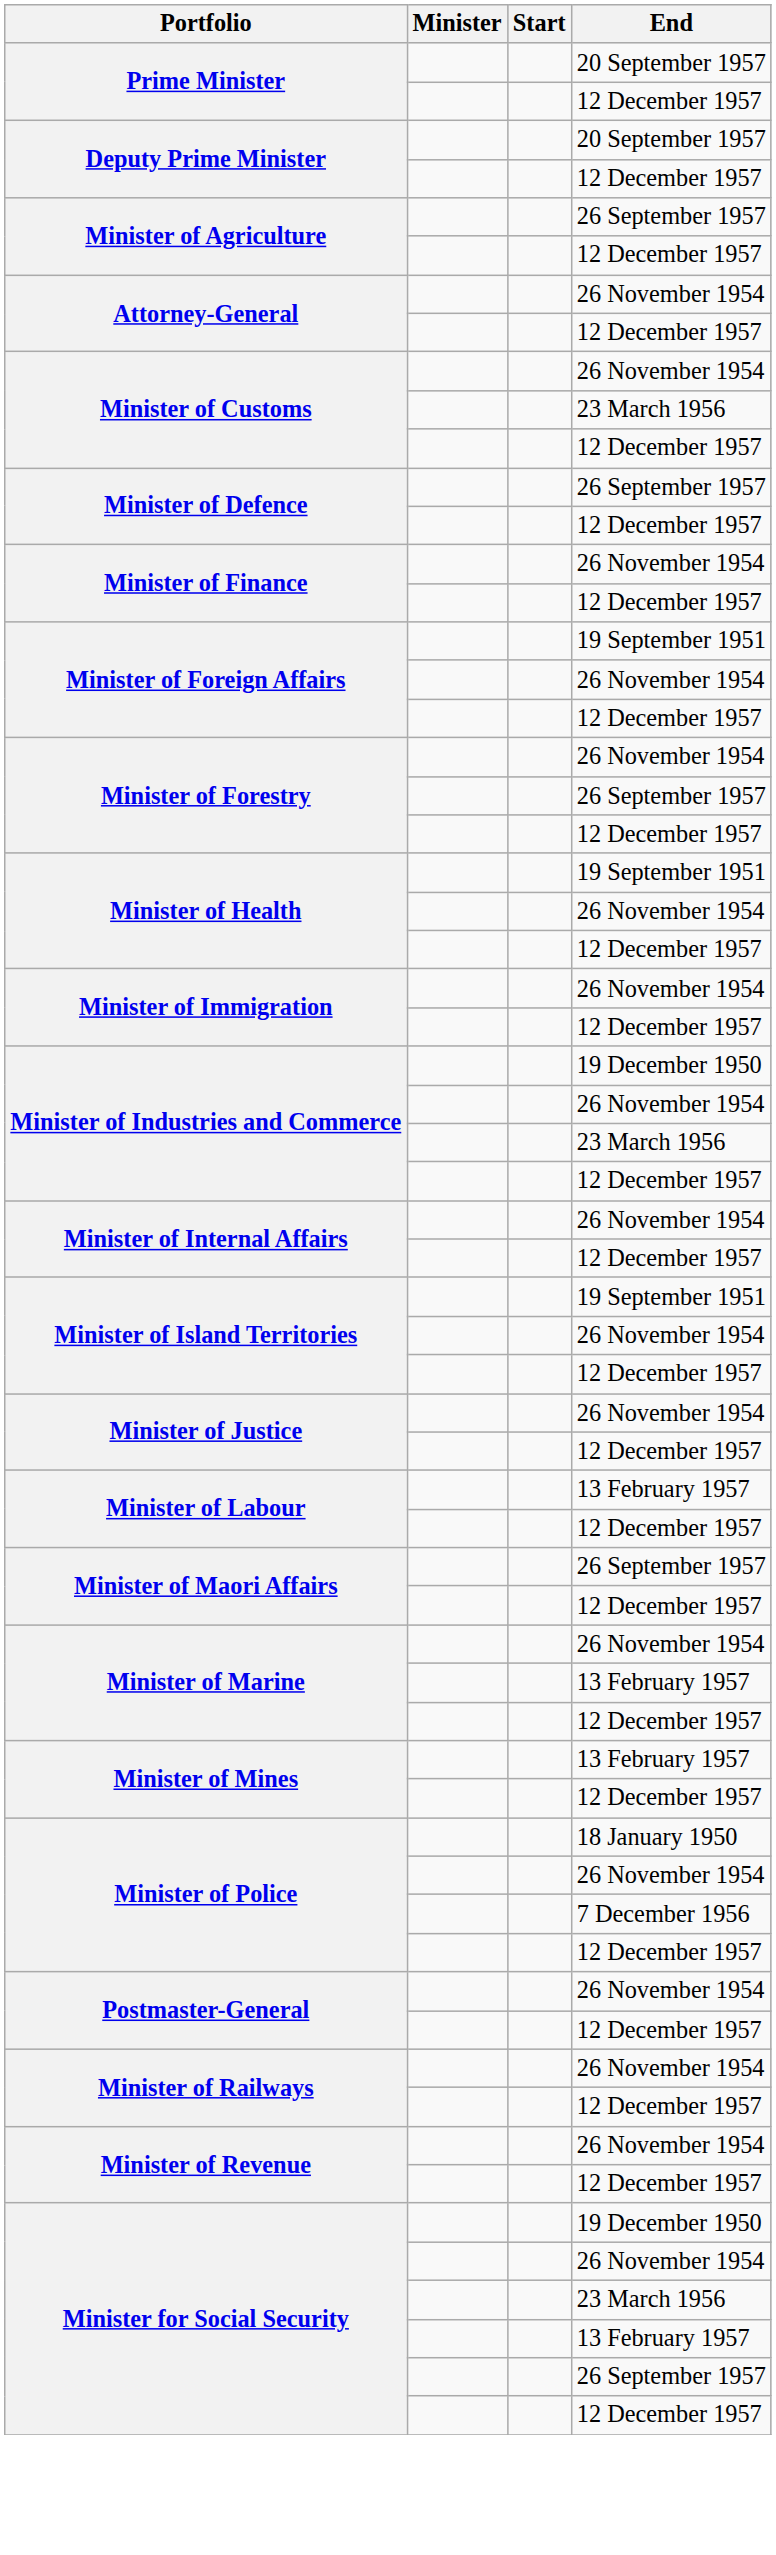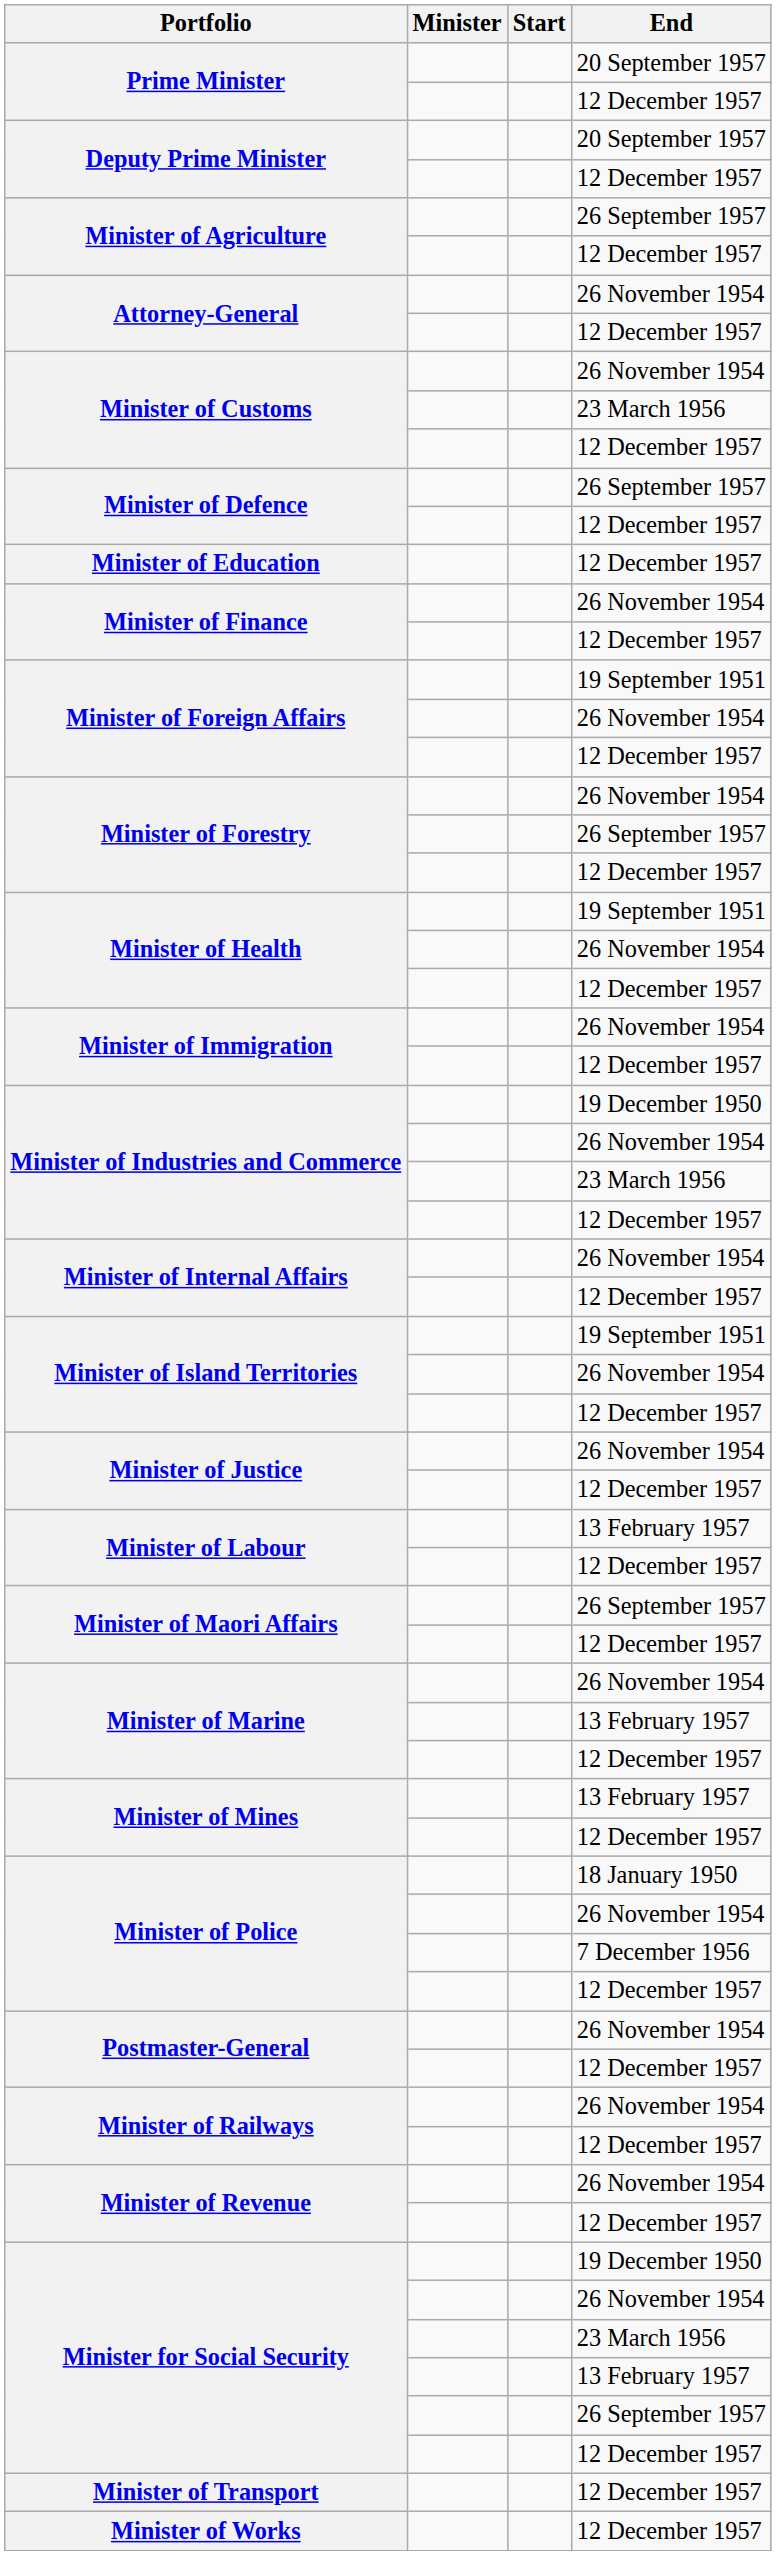+ row: Minister of Education | 12 December 1957
+ row: Minister of Transport | 12 December 1957
+ row: Minister of Works | 12 December 1957
